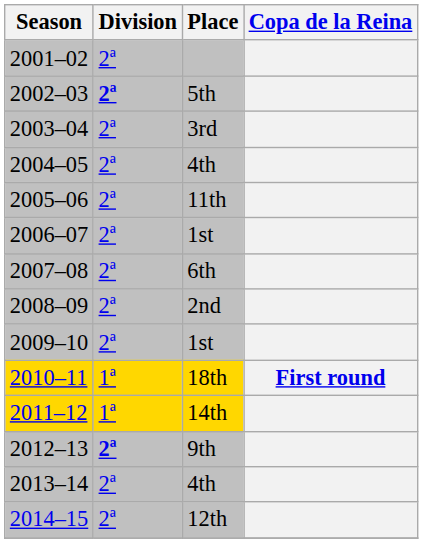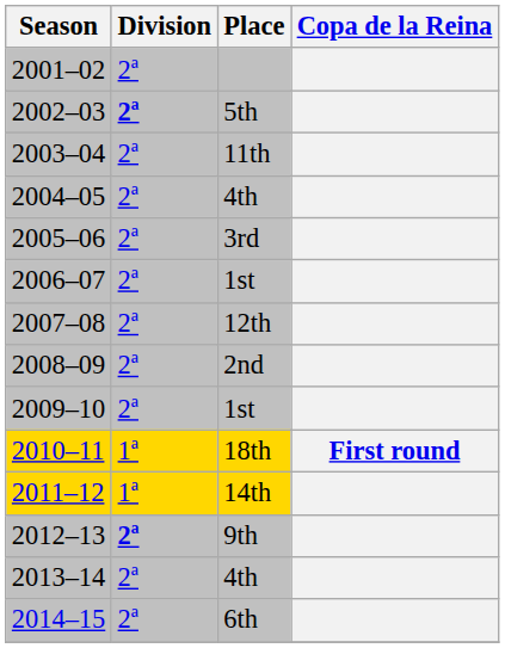2003–04 | Place: 3rd -> 11th
2005–06 | Place: 11th -> 3rd
2007–08 | Place: 6th -> 12th
2014–15 | Place: 12th -> 6th
